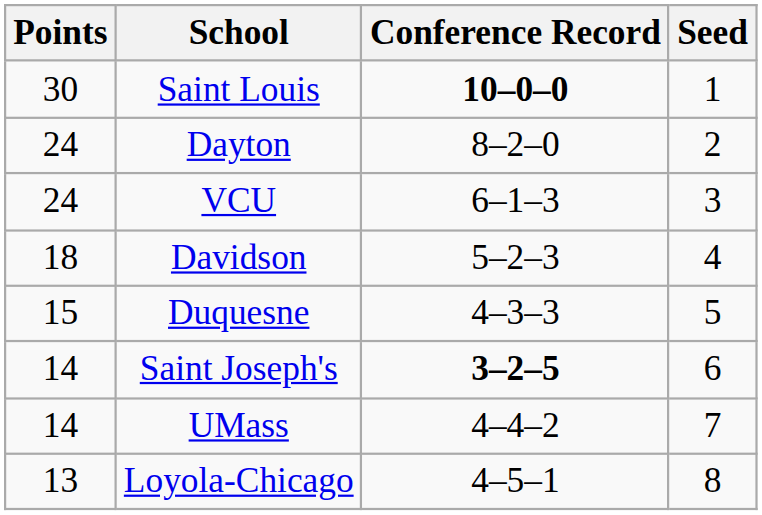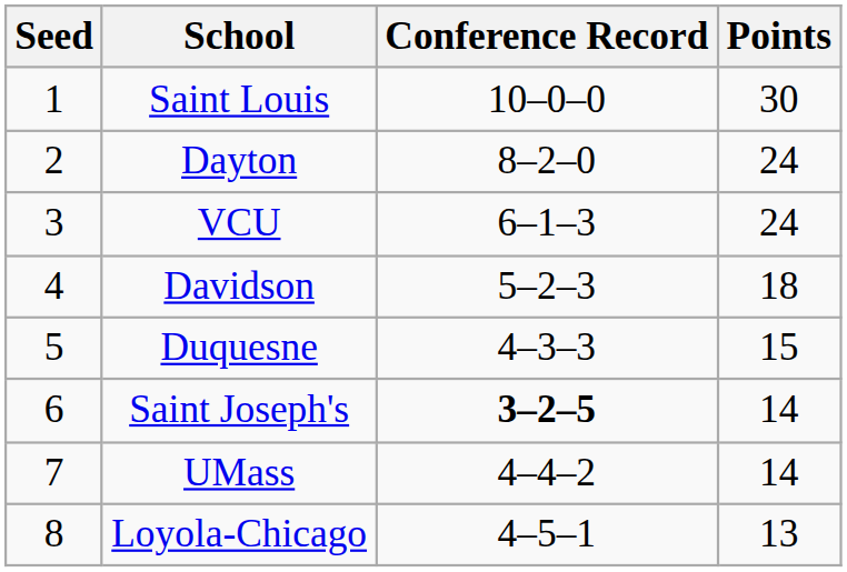columns swapped: Seed <-> Points
Saint Louis | Conference Record: bold -> normal
